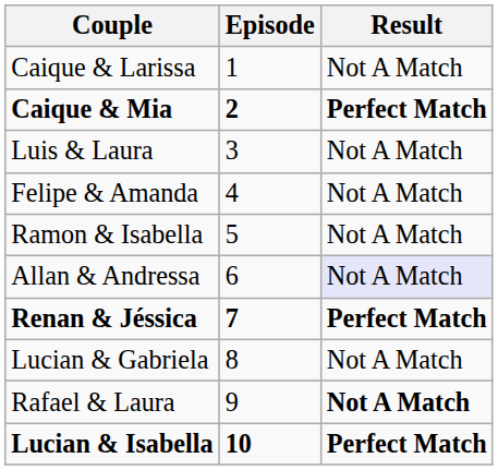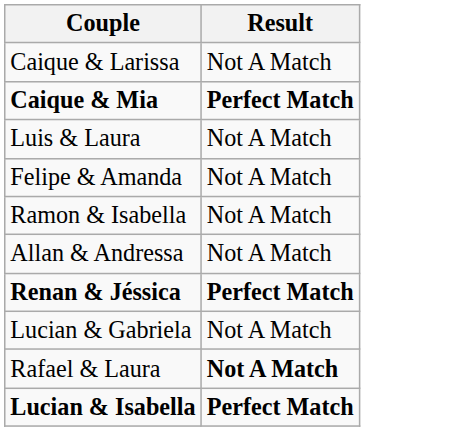- column: Episode | 1 | 2 | 3 | 4 | 5 | 6 | 7 | 8 | 9 | 10
Allan & Andressa | Result: lavender background -> no background
